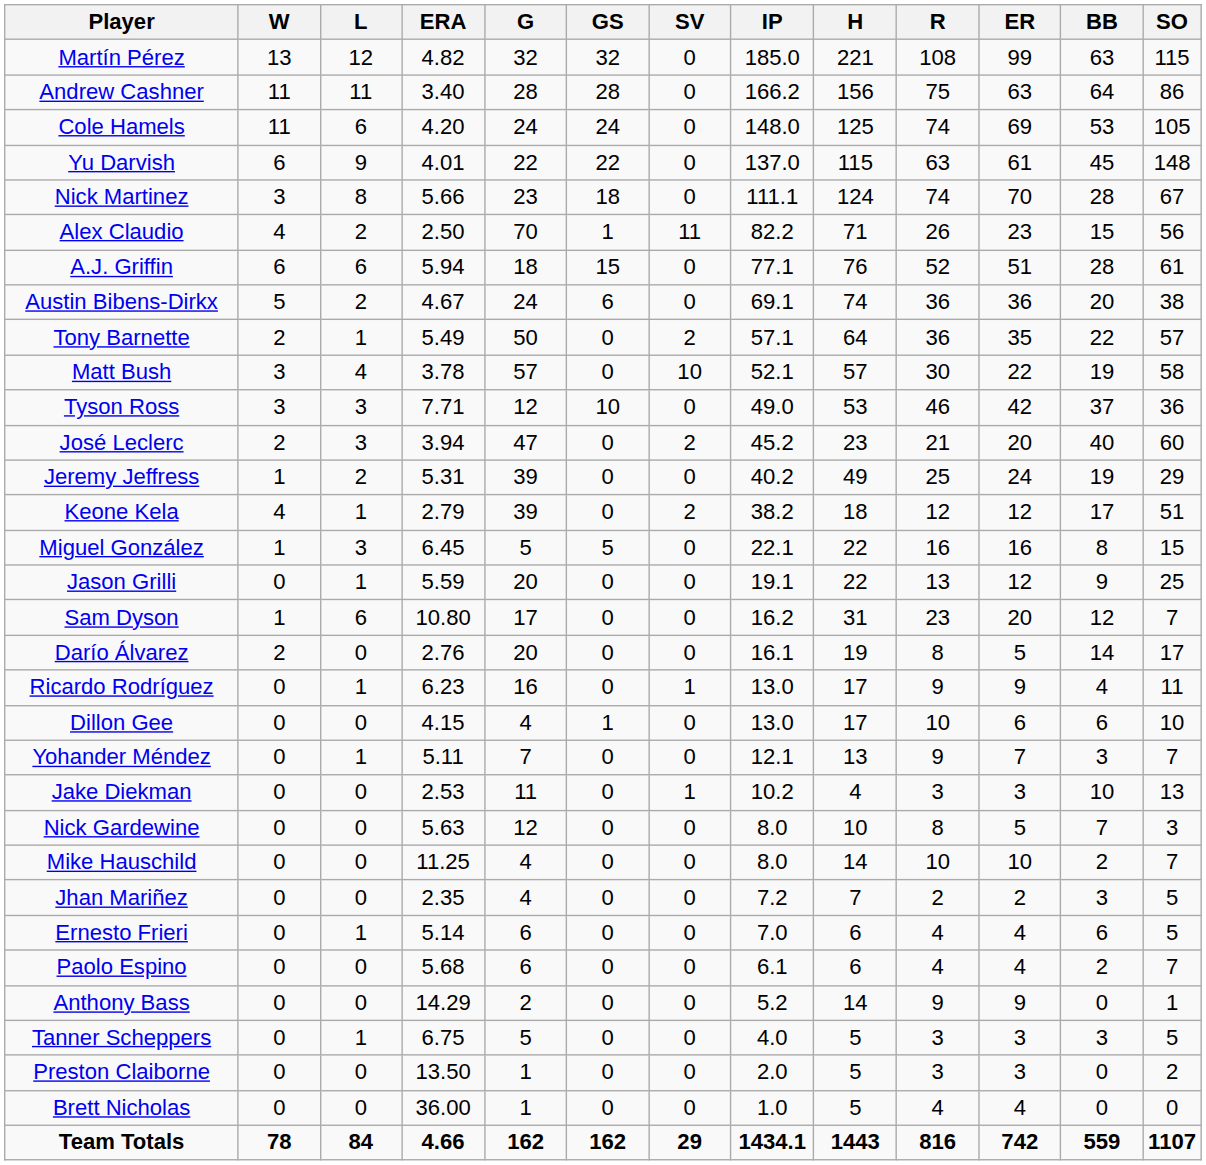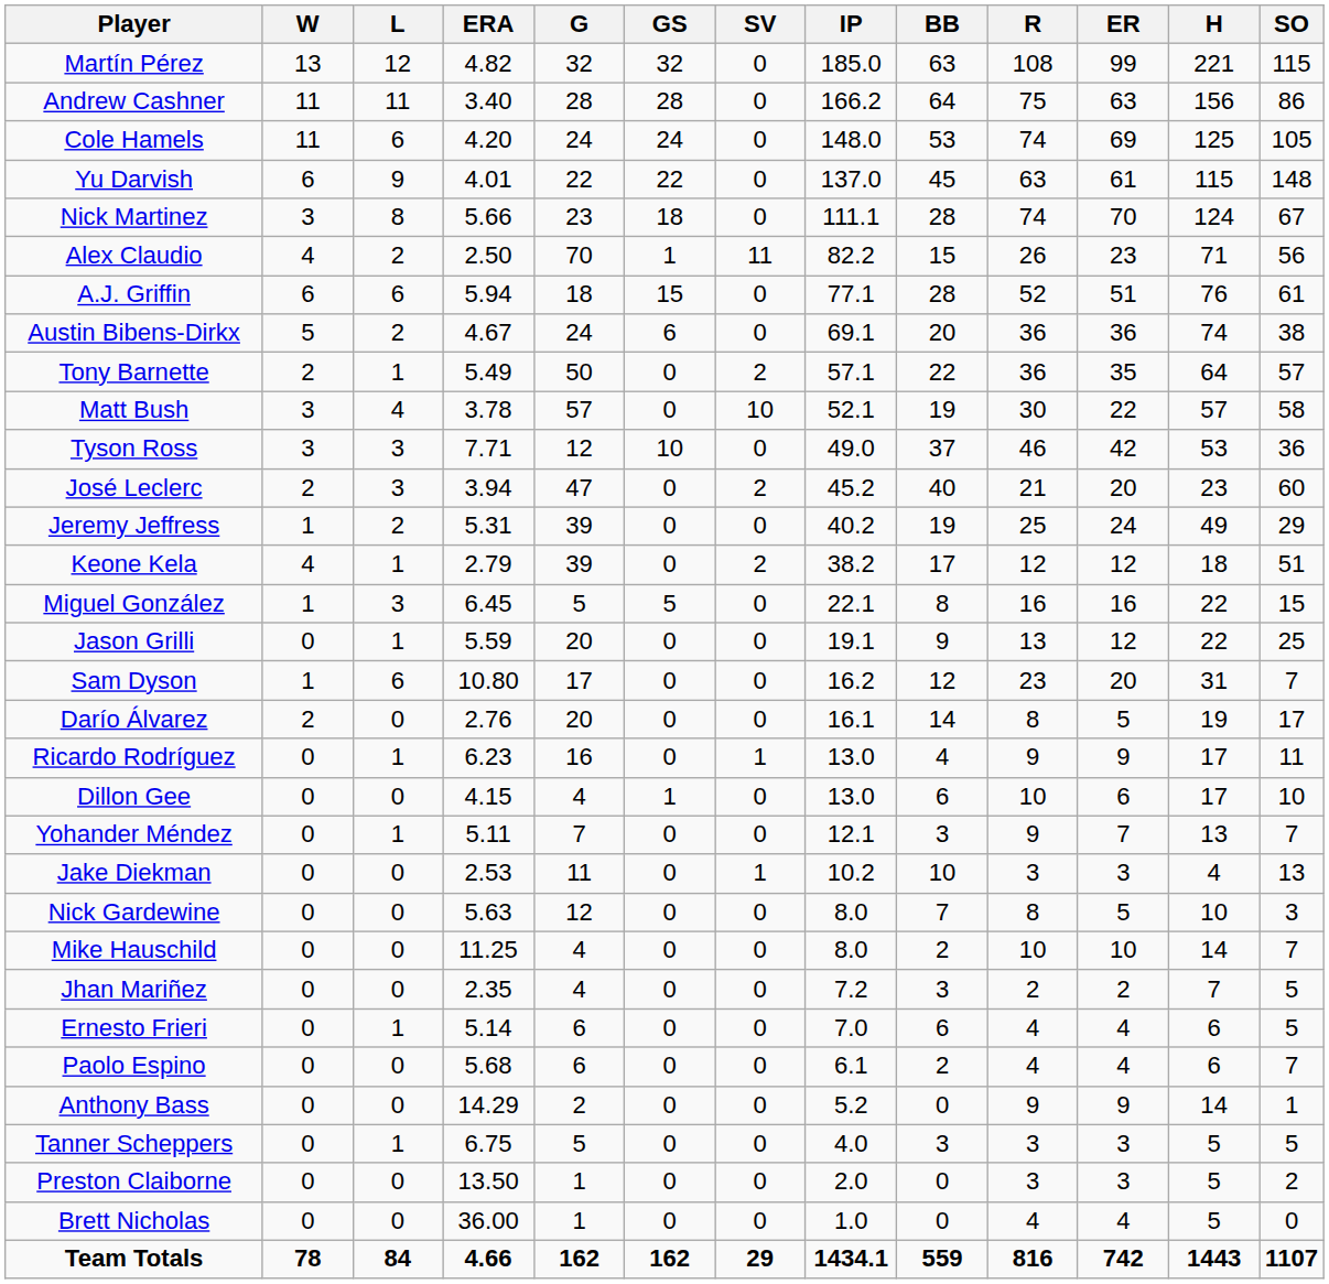columns swapped: H <-> BB
